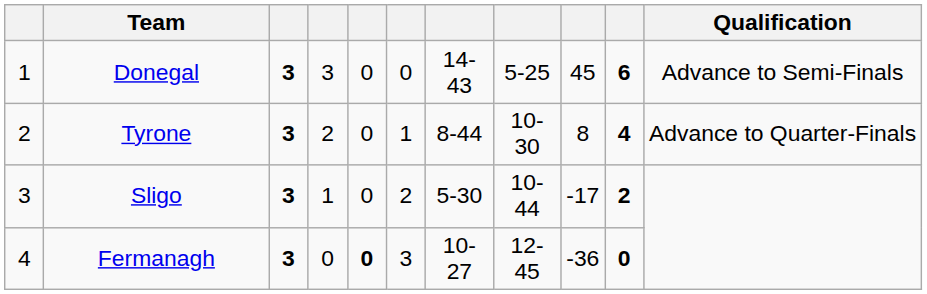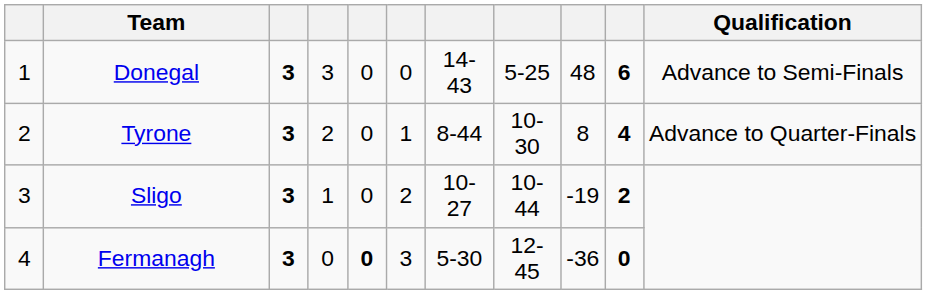Donegal | column 9: 45 -> 48
Sligo | column 7: 5-30 -> 10-27
Sligo | column 9: -17 -> -19
Fermanagh | column 7: 10-27 -> 5-30
